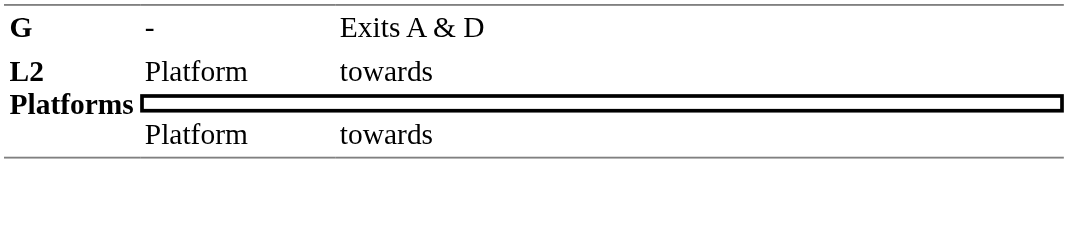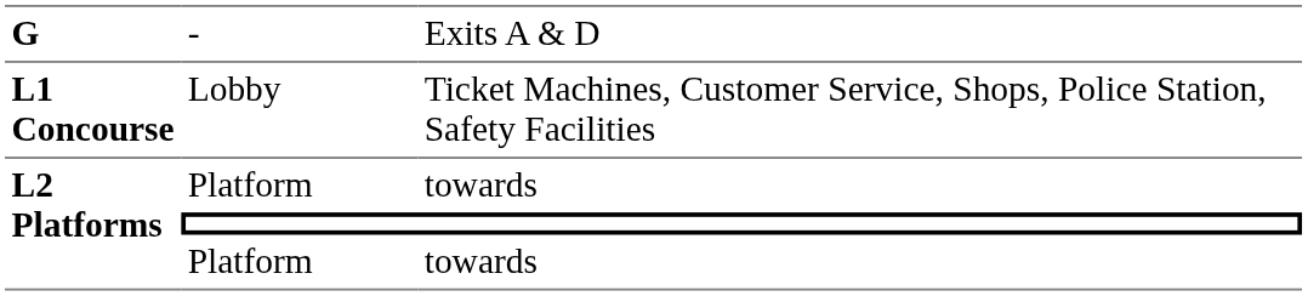+ row: L1 Concourse | Lobby | Ticket Machines, Customer Service, Shops, Police Station, Safety Facilities
